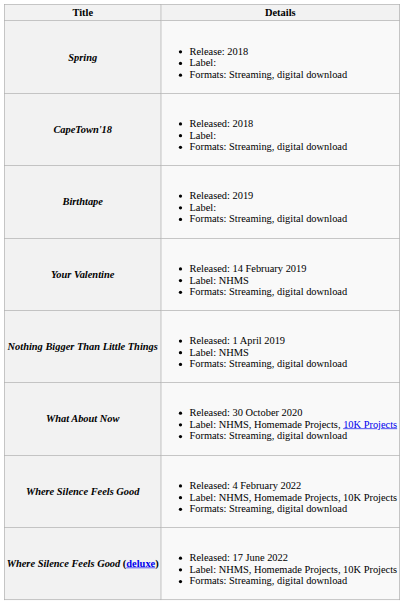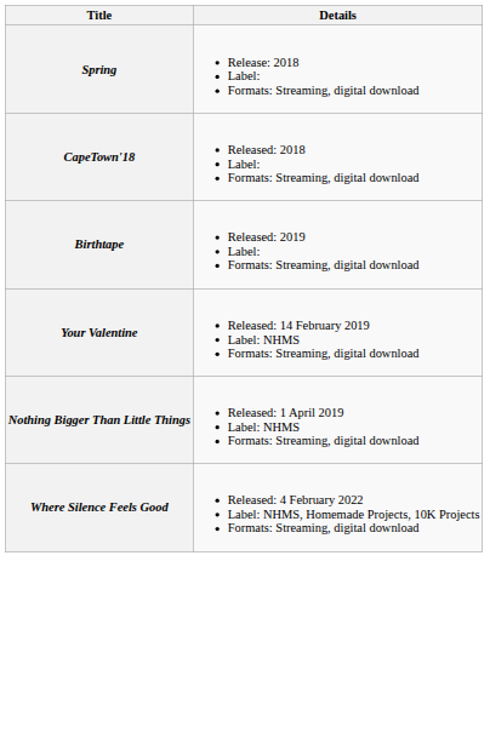- row: What About Now | Released: 30 October 2020 Label: NHMS, Homemade Projects, 10K Projects Formats: Streaming, digital download
- row: Where Silence Feels Good (deluxe) | Released: 17 June 2022 Label: NHMS, Homemade Projects, 10K Projects Formats: Streaming, digital download
